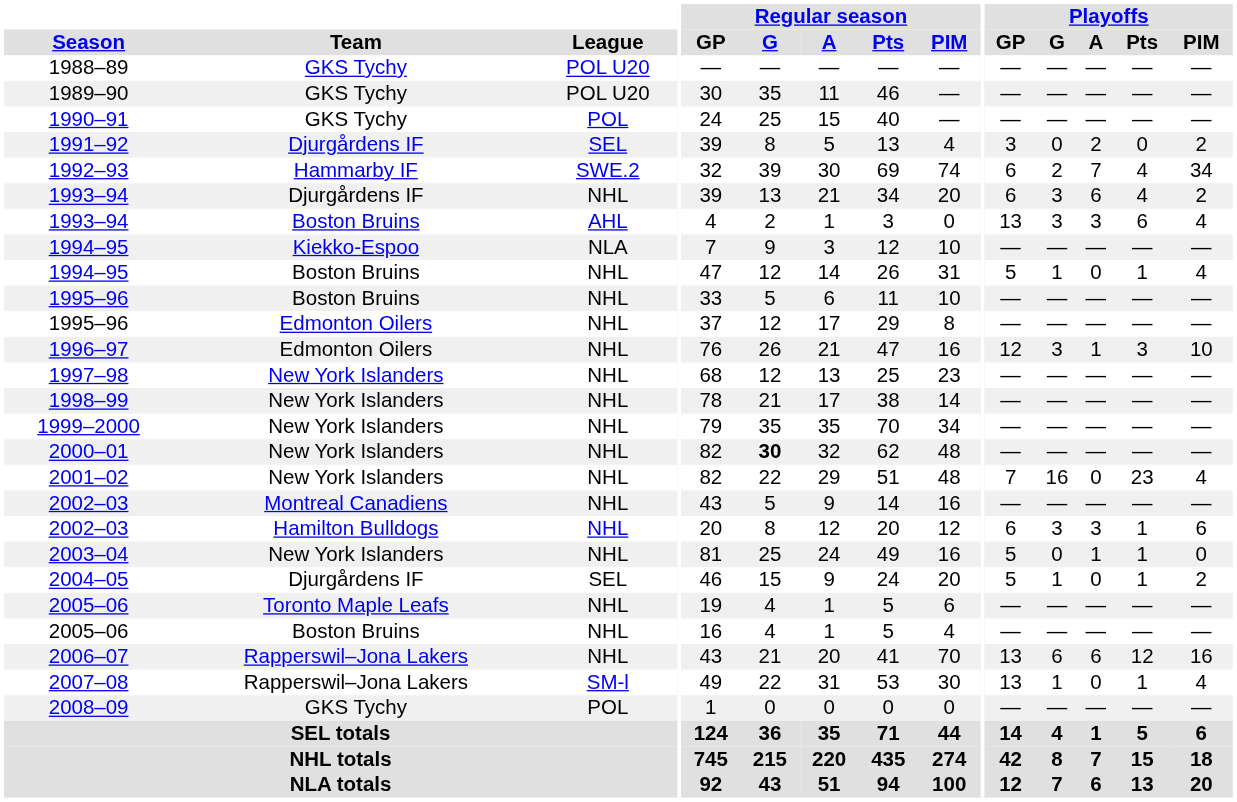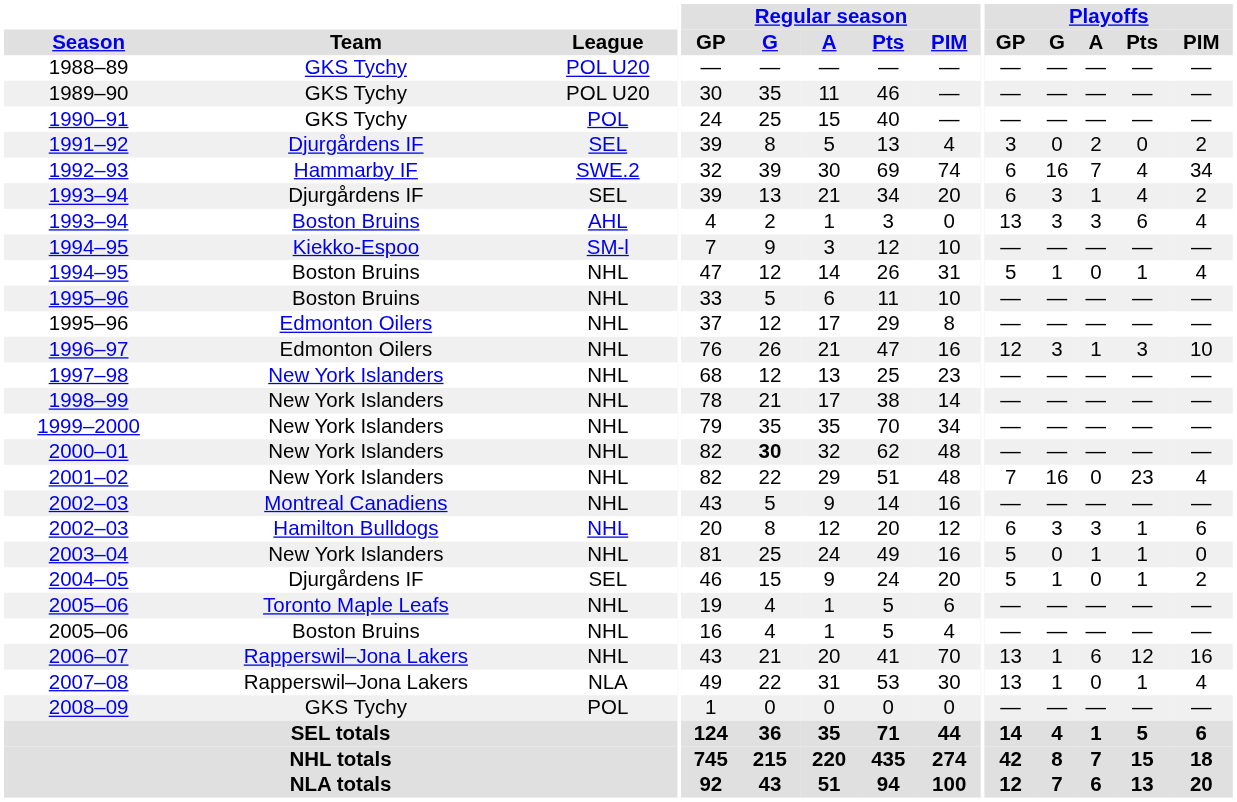1992–93 | Playoffs / G: 2 -> 16
1993–94 / Djurgårdens IF | League: NHL -> SEL
1993–94 / Djurgårdens IF | Playoffs / A: 6 -> 1
1994–95 / Kiekko-Espoo | League: NLA -> SM-l
2006–07 | Playoffs / G: 6 -> 1
2007–08 | League: SM-l -> NLA
